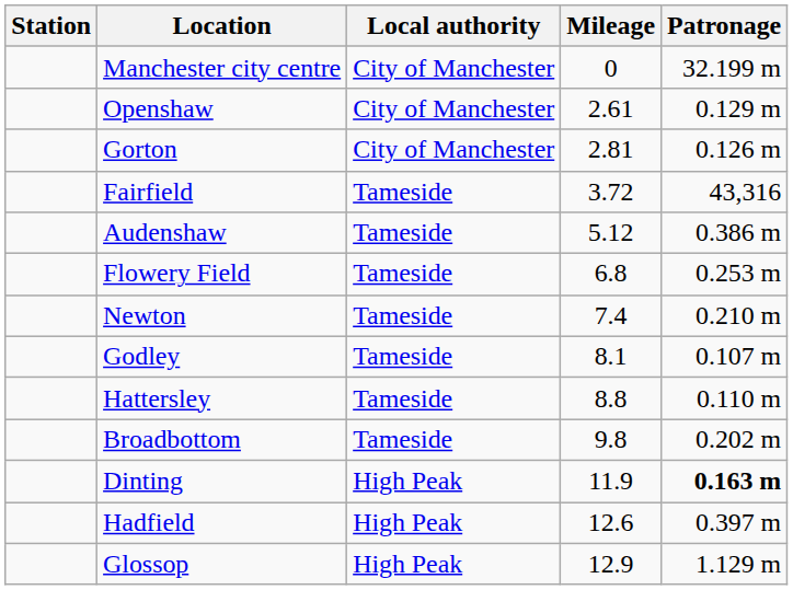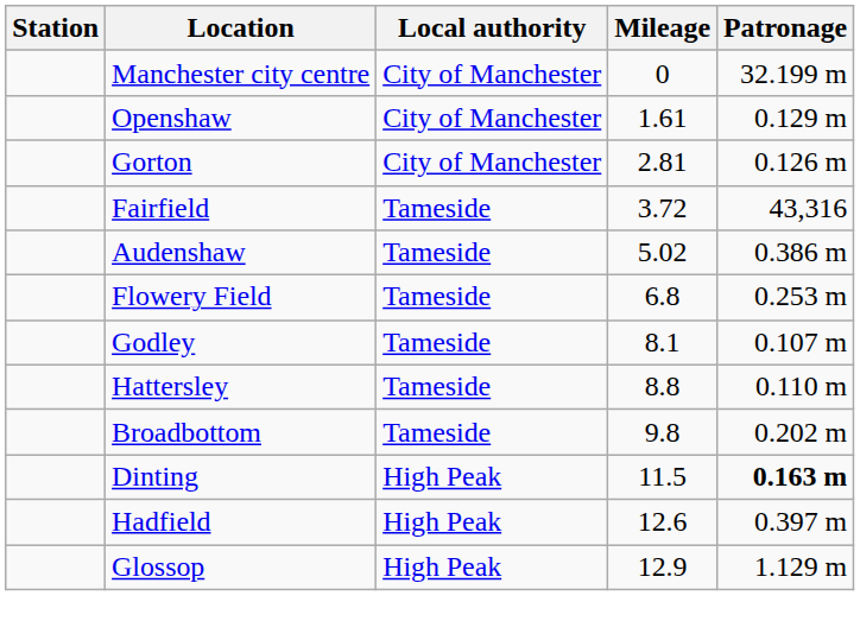Openshaw | Mileage: 2.61 -> 1.61
Audenshaw | Mileage: 5.12 -> 5.02
- row: Newton | Tameside | 7.4 | 0.210 m
Dinting | Mileage: 11.9 -> 11.5
